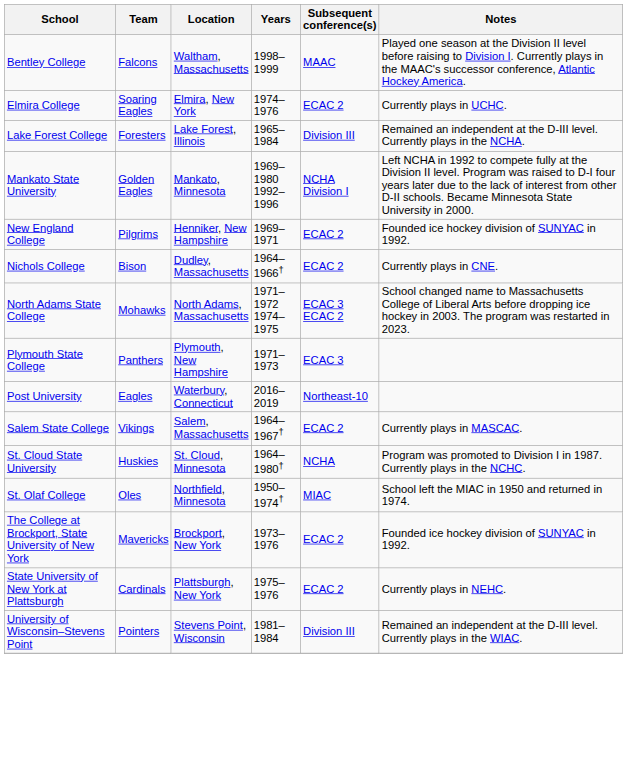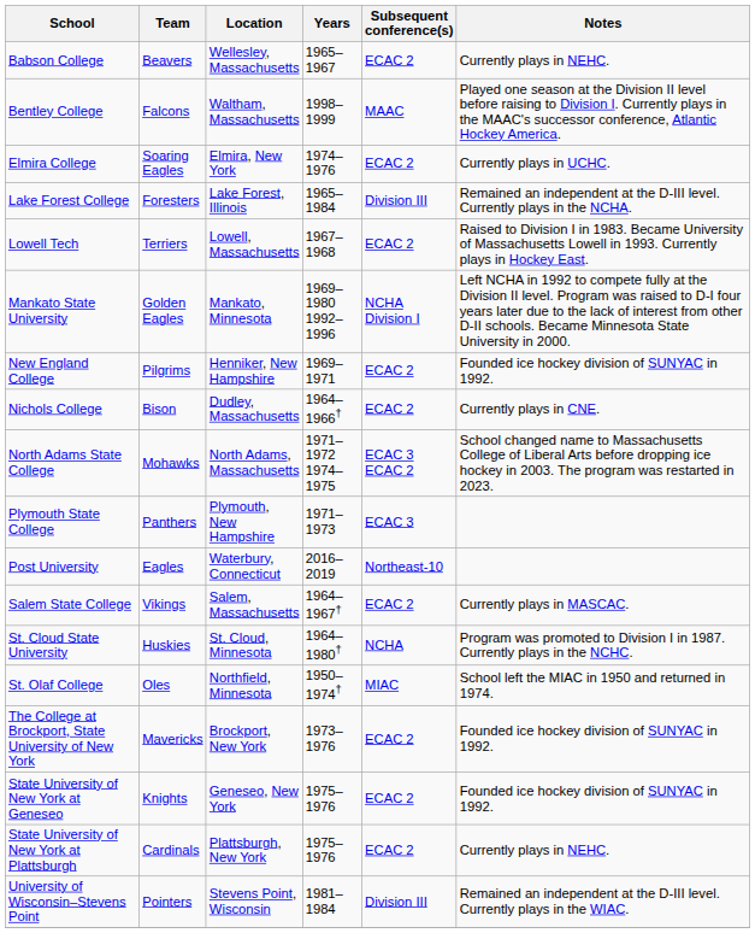+ row: Babson College | Beavers | Wellesley, Massachusetts | 1965–1967 | ECAC 2 | Currently plays in NEHC.
+ row: Lowell Tech | Terriers | Lowell, Massachusetts | 1967–1968 | ECAC 2 | Raised to Division I in 1983. Became University of Massachusetts Lowell in 1993. Currently plays in Hockey East.
+ row: State University of New York at Geneseo | Knights | Geneseo, New York | 1975–1976 | ECAC 2 | Founded ice hockey division of SUNYAC in 1992.
